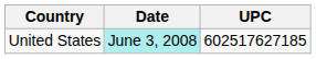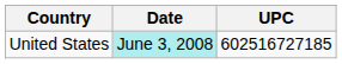United States | UPC: 602517627185 -> 602516727185
